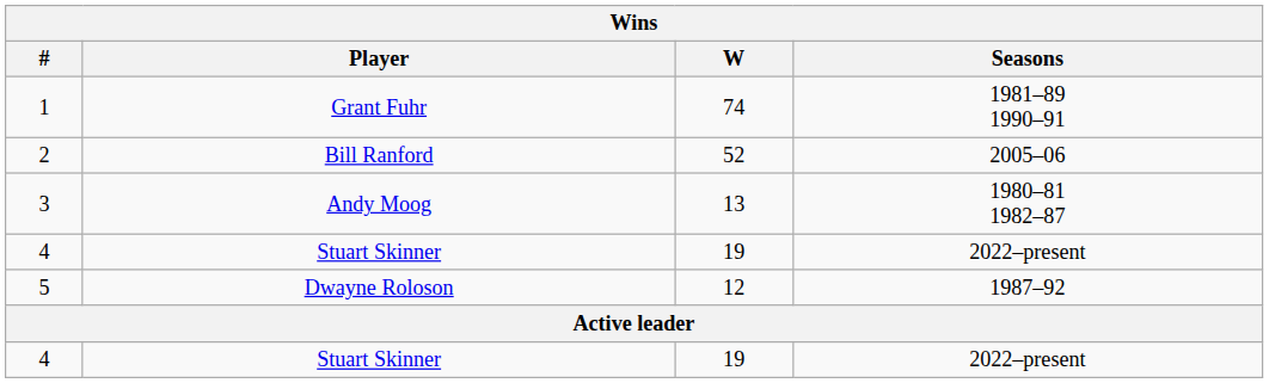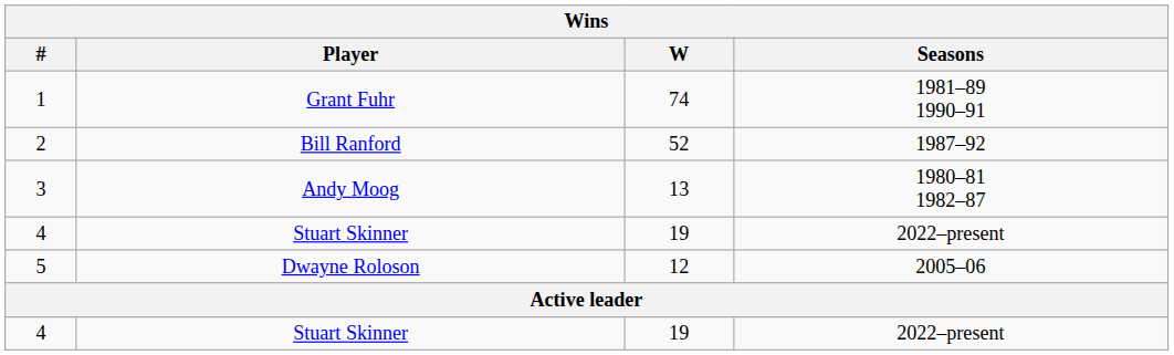2 | Seasons: 2005–06 -> 1987–92
5 | Seasons: 1987–92 -> 2005–06
